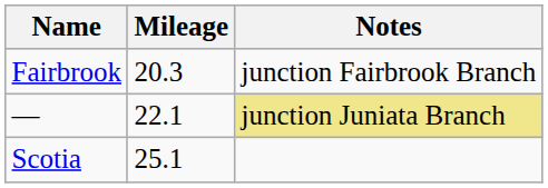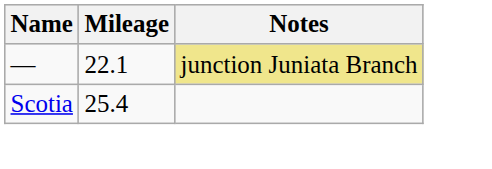- row: Fairbrook | 20.3 | junction Fairbrook Branch
Scotia | Mileage: 25.1 -> 25.4
